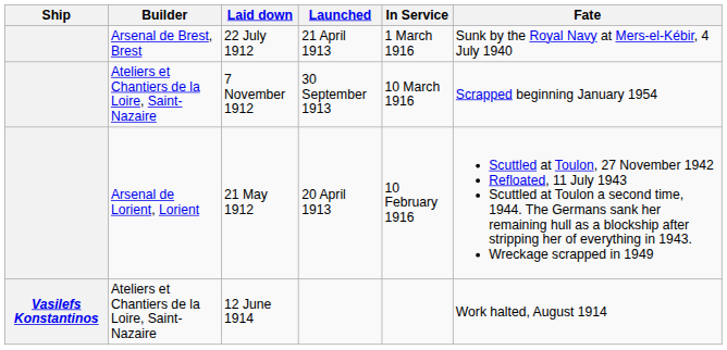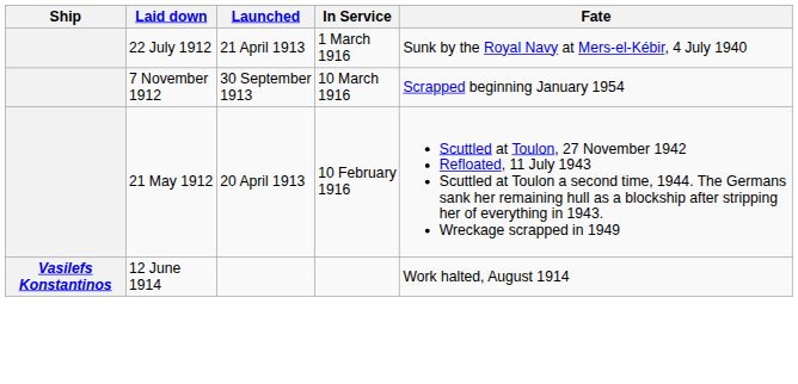- column: Builder | Arsenal de Brest, Brest | Ateliers et Chantiers de la Loire, Saint-Nazaire | Arsenal de Lorient, Lorient | Ateliers et Chantiers de la Loire, Saint-Nazaire
